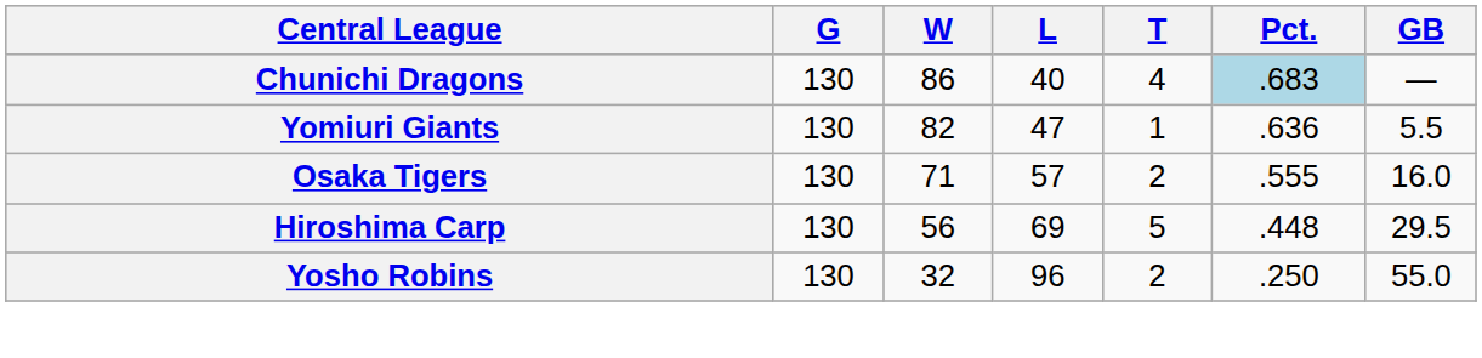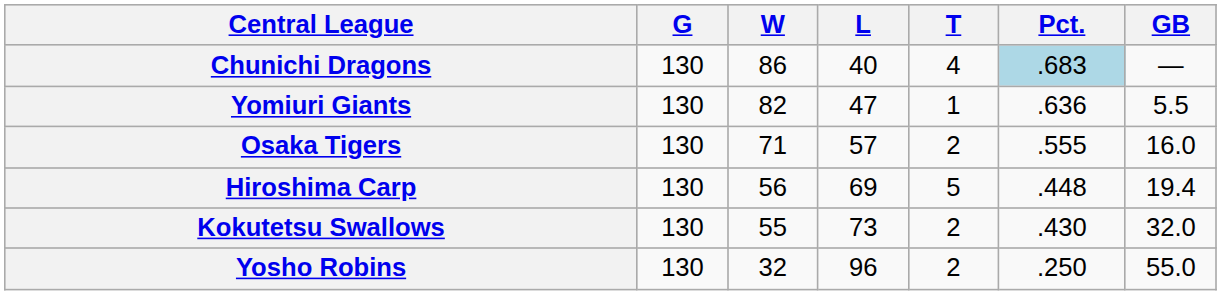Hiroshima Carp | GB: 29.5 -> 19.4
+ row: Kokutetsu Swallows | 130 | 55 | 73 | 2 | .430 | 32.0
